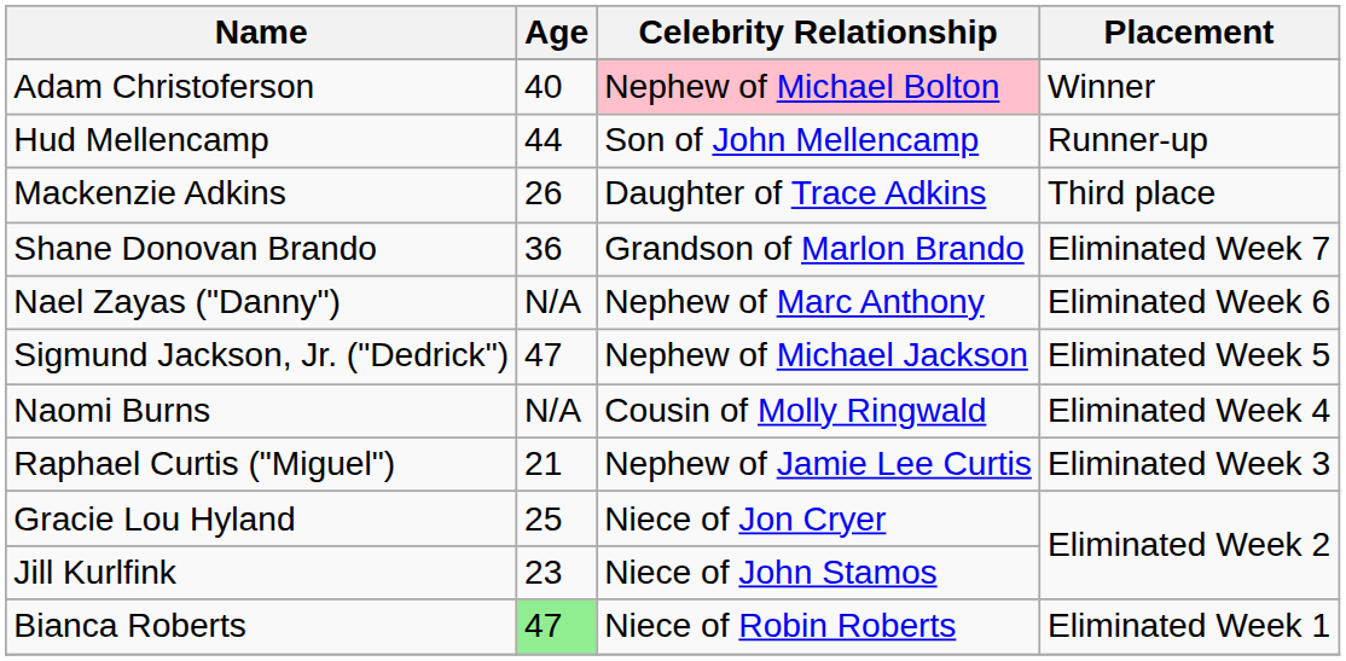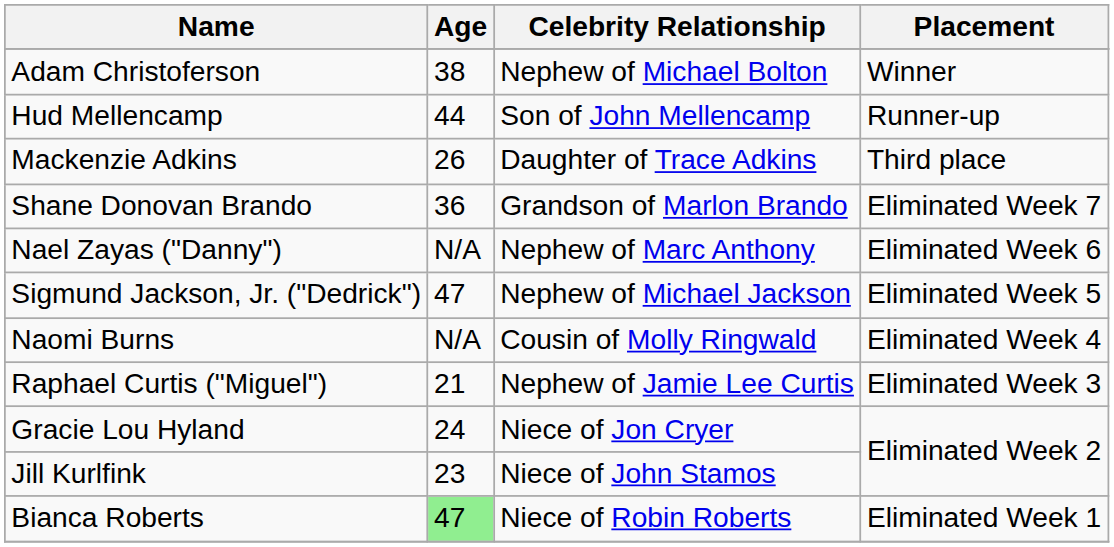Adam Christoferson | Age: 40 -> 38
Adam Christoferson | Celebrity Relationship: pink background -> no background
Gracie Lou Hyland | Age: 25 -> 24
